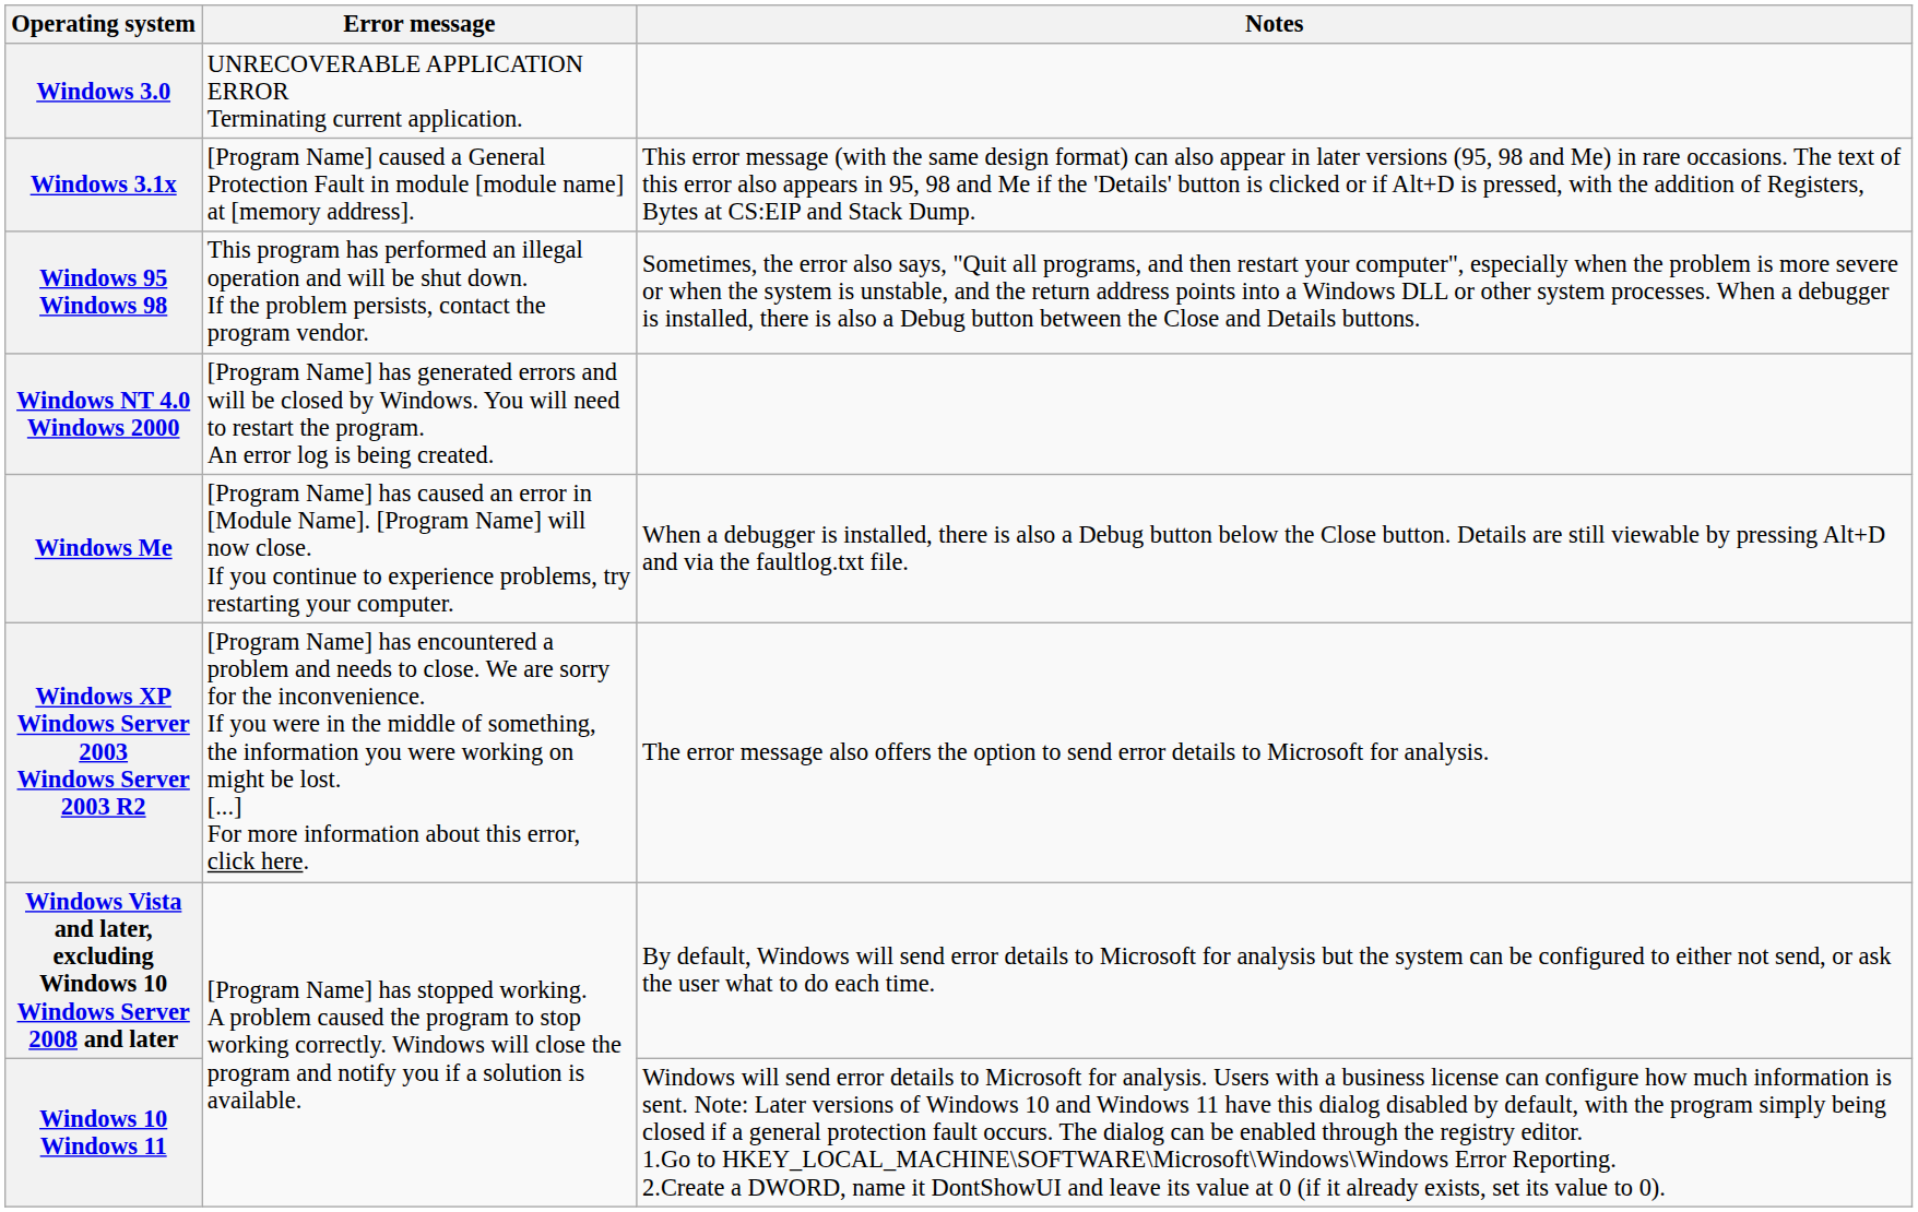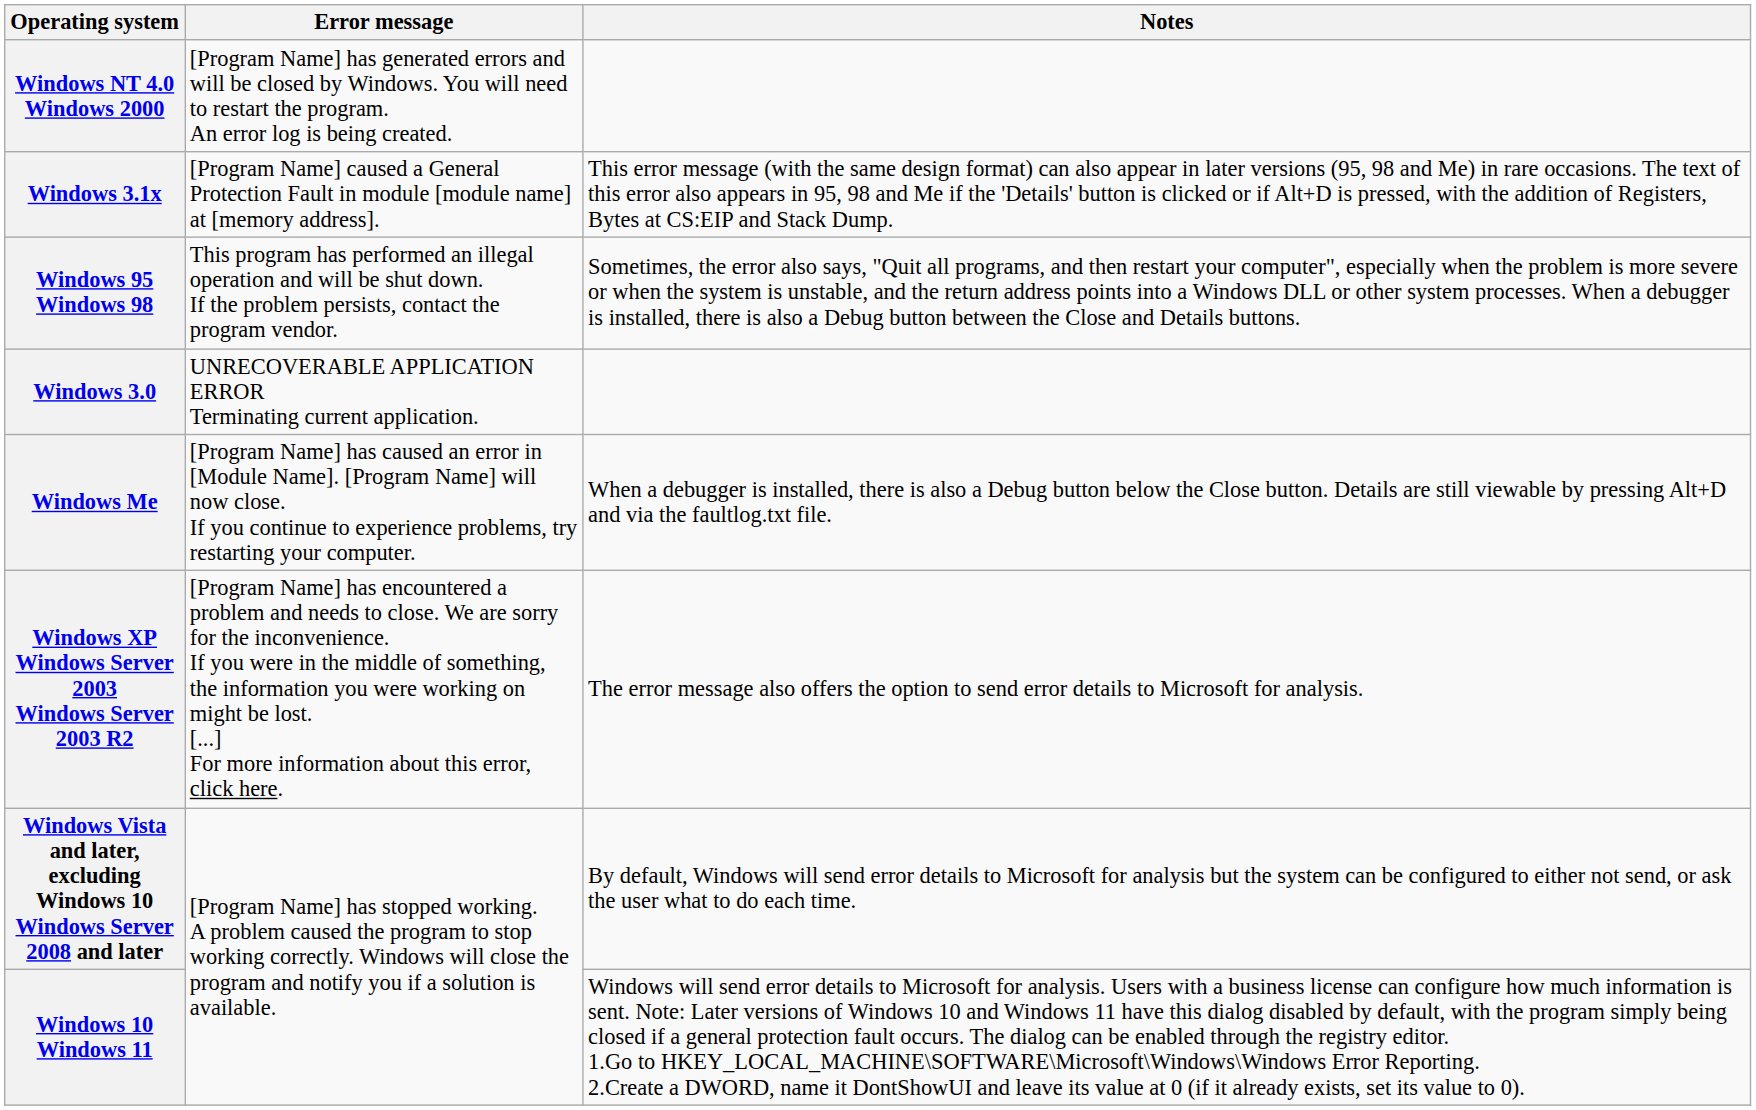rows swapped: Windows 3.0 <-> Windows NT 4.0 Windows 2000
